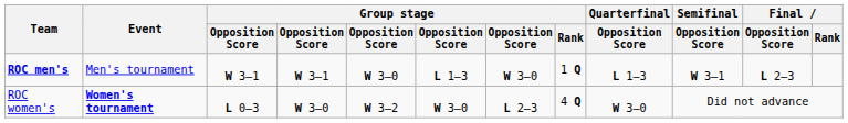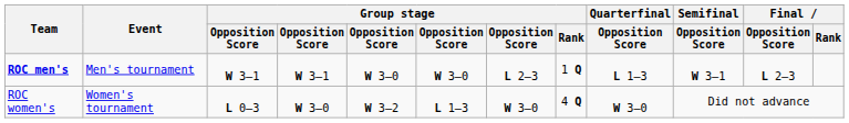ROC men's | column 6: L 1–3 -> W 3–0
ROC men's | column 7: W 3–0 -> L 2–3
ROC women's | Event: bold -> normal
ROC women's | column 6: W 3–0 -> L 1–3
ROC women's | column 7: L 2–3 -> W 3–0
